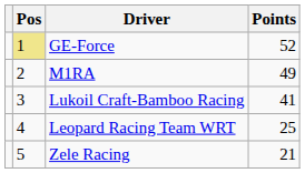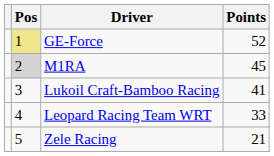M1RA | Pos: no background -> lightgrey background
M1RA | Points: 49 -> 45
Leopard Racing Team WRT | Points: 25 -> 33
